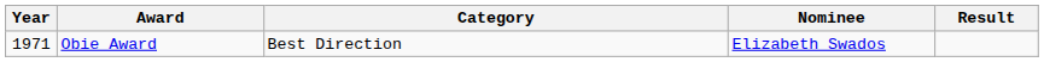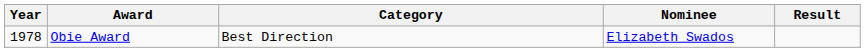Obie Award | Year: 1971 -> 1978
